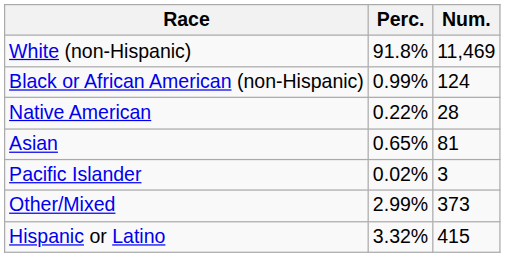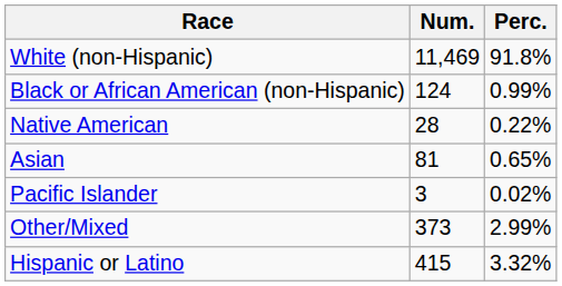columns swapped: Num. <-> Perc.
